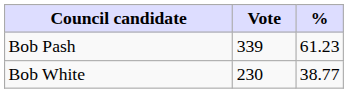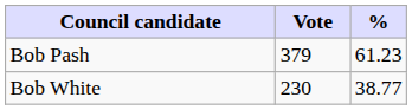Bob Pash | Vote: 339 -> 379
